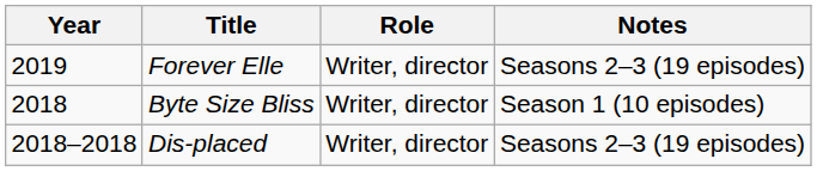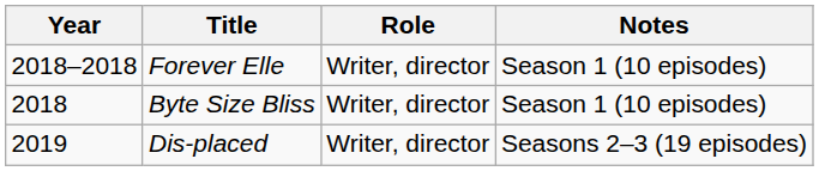Forever Elle | Year: 2019 -> 2018–2018
Forever Elle | Notes: Seasons 2–3 (19 episodes) -> Season 1 (10 episodes)
Dis-placed | Year: 2018–2018 -> 2019
